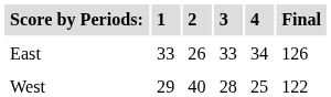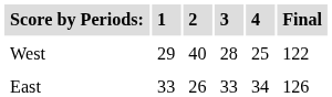rows swapped: West <-> East
